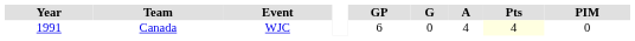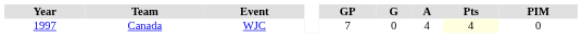Canada | Year: 1991 -> 1997
Canada | GP: 6 -> 7
